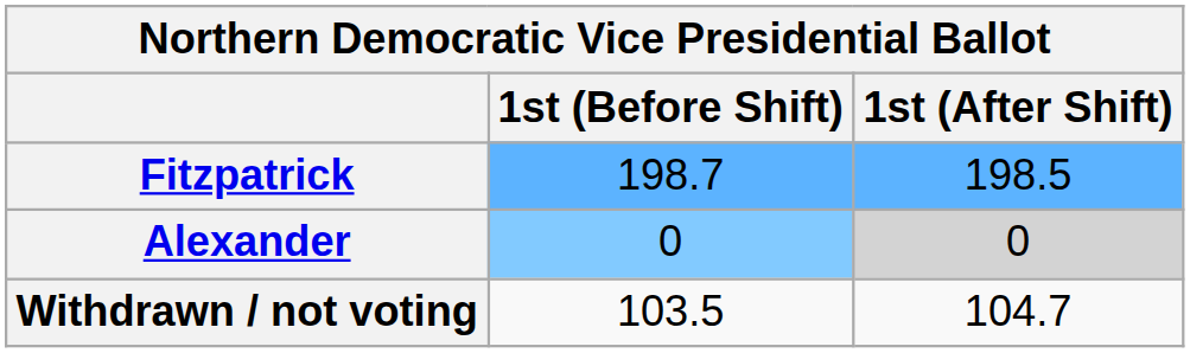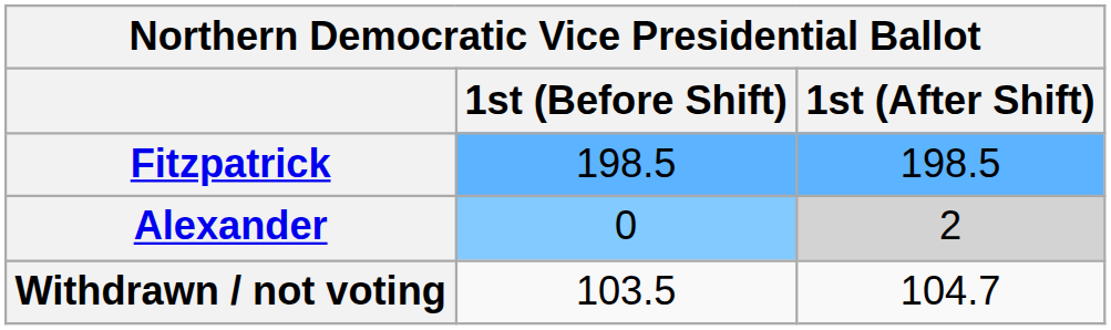Fitzpatrick | 1st (Before Shift): 198.7 -> 198.5
Alexander | 1st (After Shift): 0 -> 2
